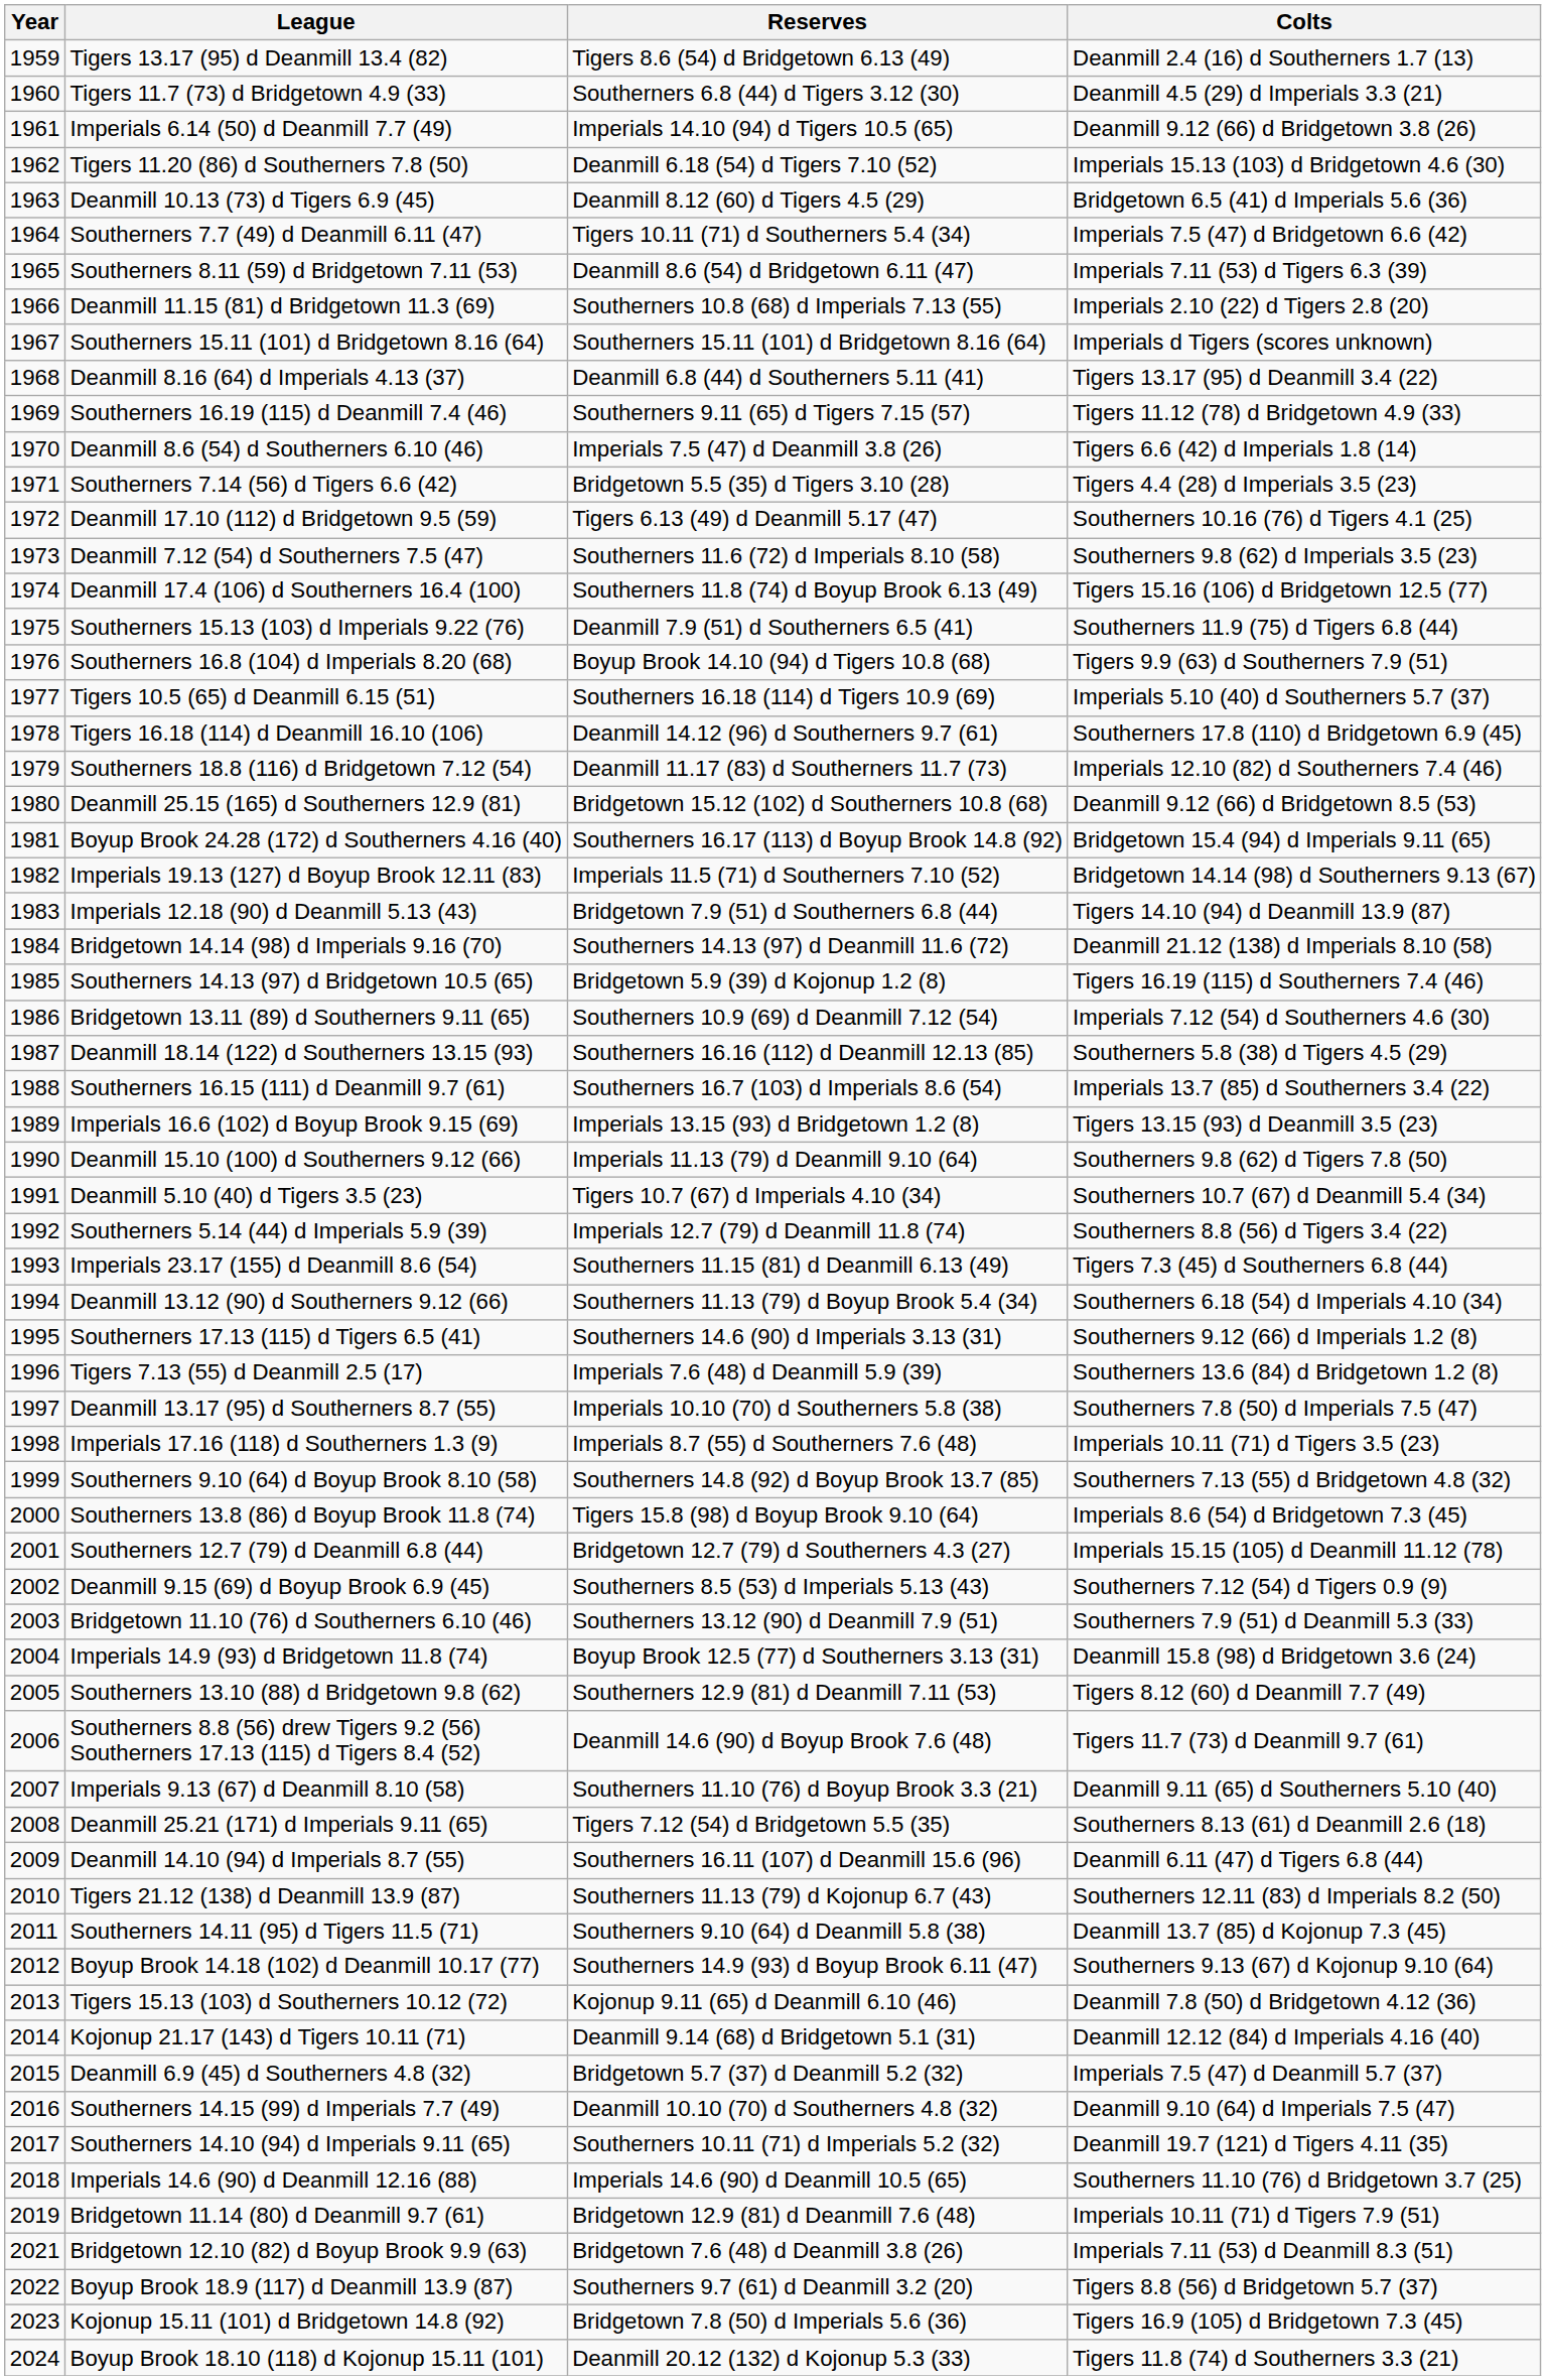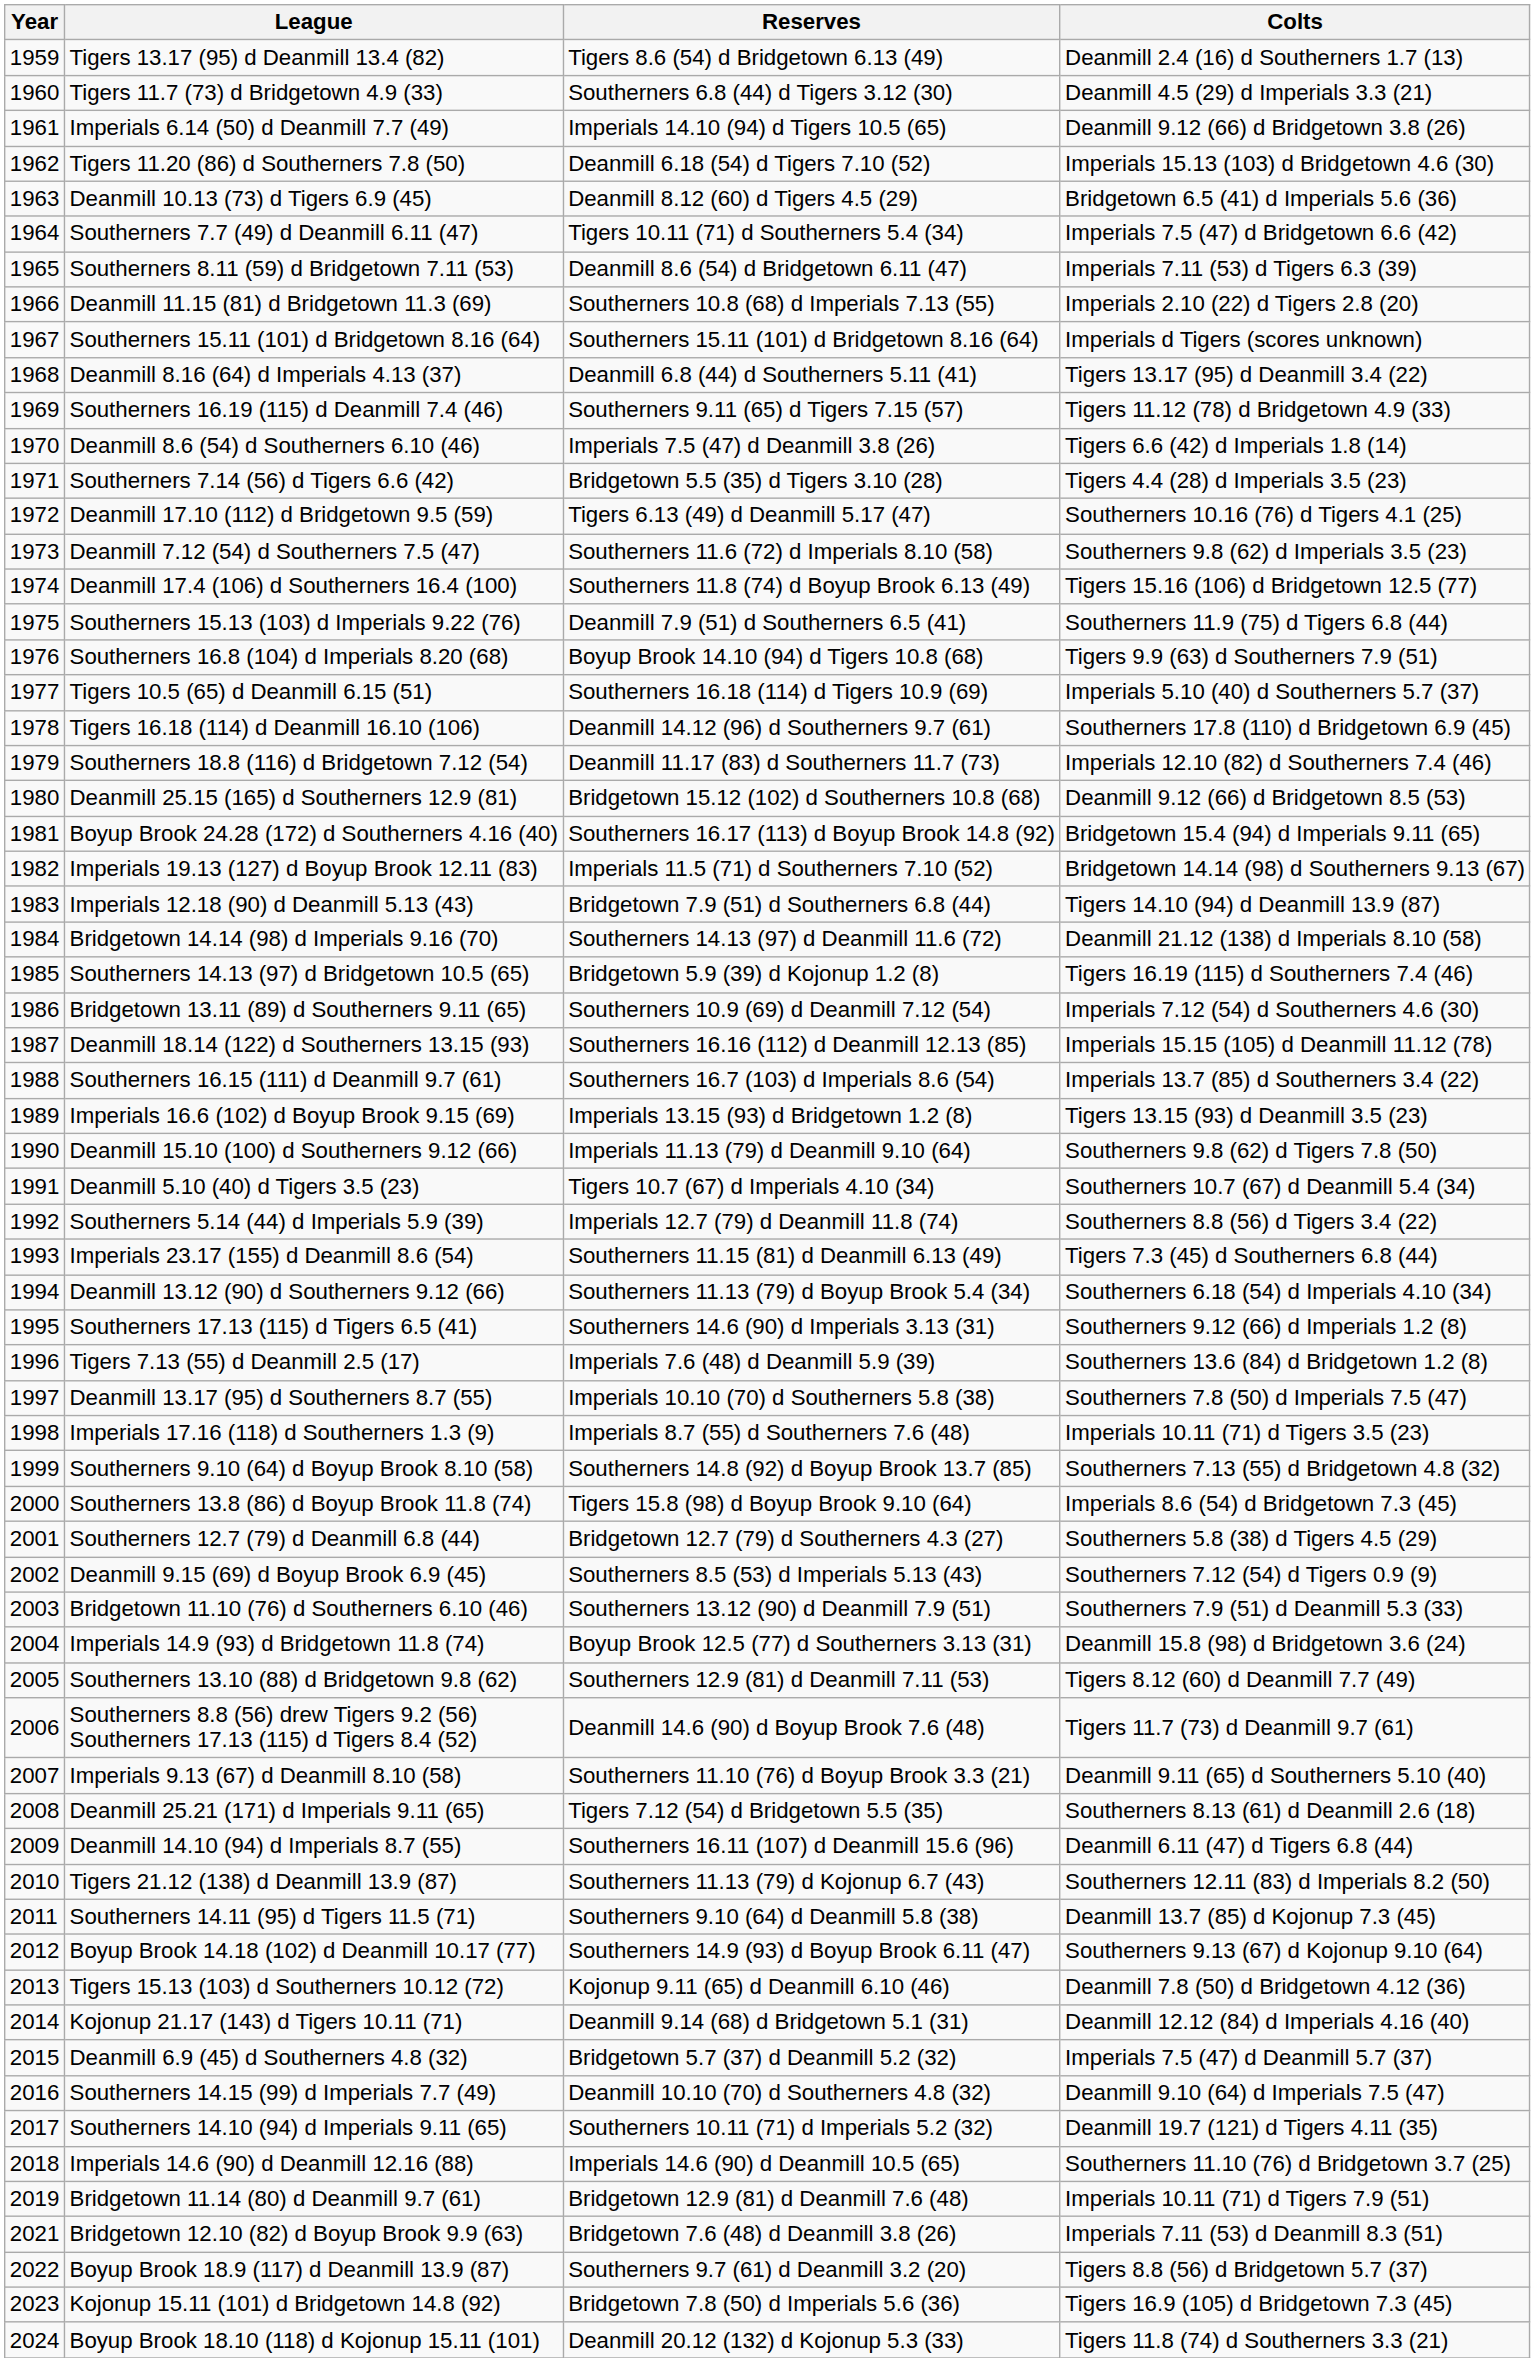Deanmill 18.14 (122) d Southerners 13.15 (93) | Colts: Southerners 5.8 (38) d Tigers 4.5 (29) -> Imperials 15.15 (105) d Deanmill 11.12 (78)
Southerners 12.7 (79) d Deanmill 6.8 (44) | Colts: Imperials 15.15 (105) d Deanmill 11.12 (78) -> Southerners 5.8 (38) d Tigers 4.5 (29)
